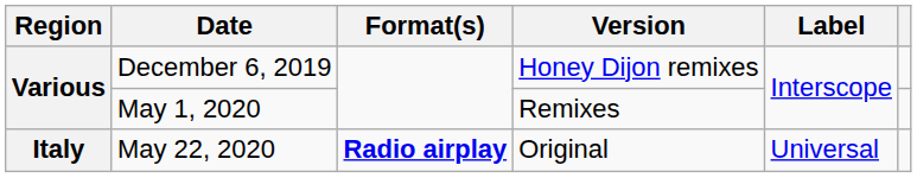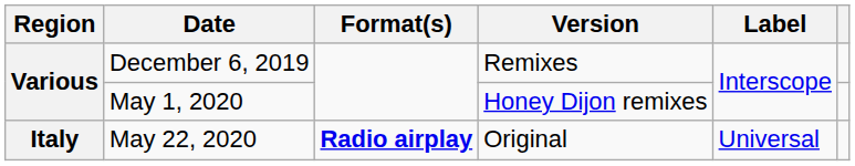December 6, 2019 | Version: Honey Dijon remixes -> Remixes
May 1, 2020 | Version: Remixes -> Honey Dijon remixes
